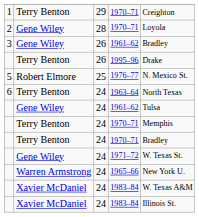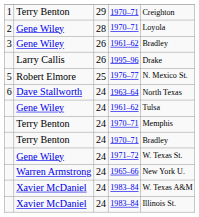1995–96 | column 2: Terry Benton -> Larry Callis
1963–64 | column 2: Terry Benton -> Dave Stallworth
